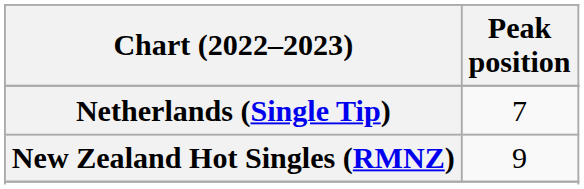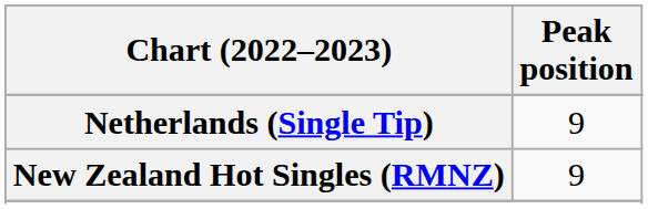Netherlands (Single Tip) | Peak position: 7 -> 9
